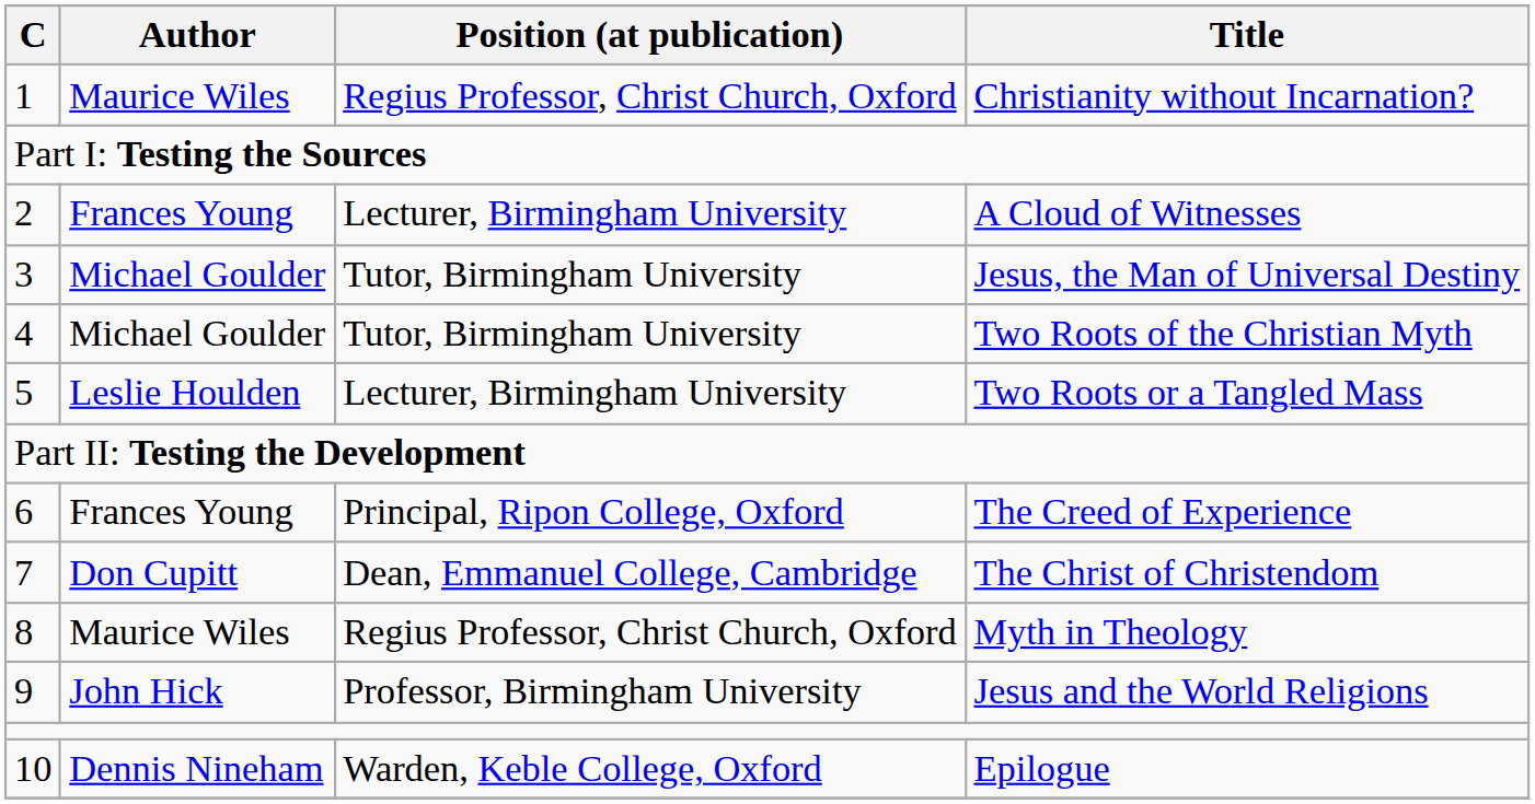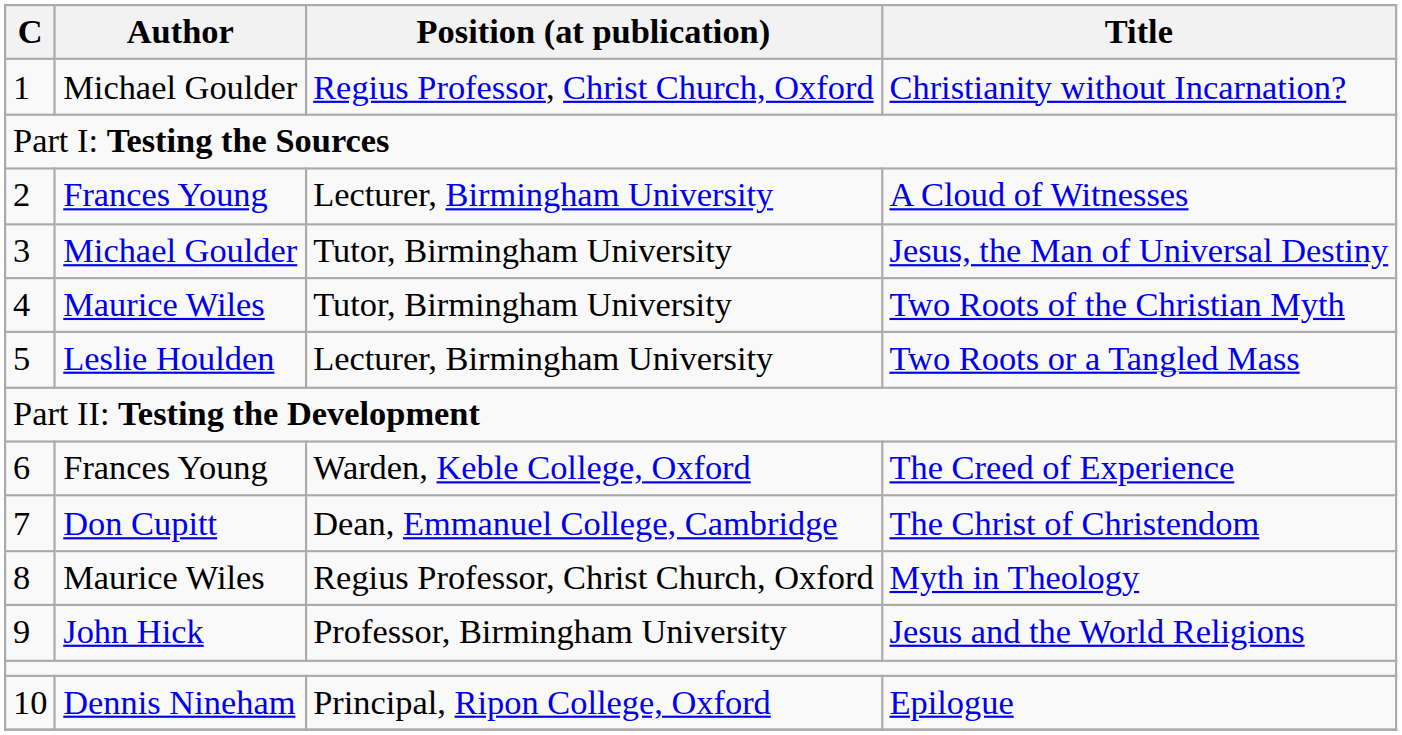Christianity without Incarnation? | Author: Maurice Wiles -> Michael Goulder
Two Roots of the Christian Myth | Author: Michael Goulder -> Maurice Wiles
The Creed of Experience | Position (at publication): Principal, Ripon College, Oxford -> Warden, Keble College, Oxford
Epilogue | Position (at publication): Warden, Keble College, Oxford -> Principal, Ripon College, Oxford
